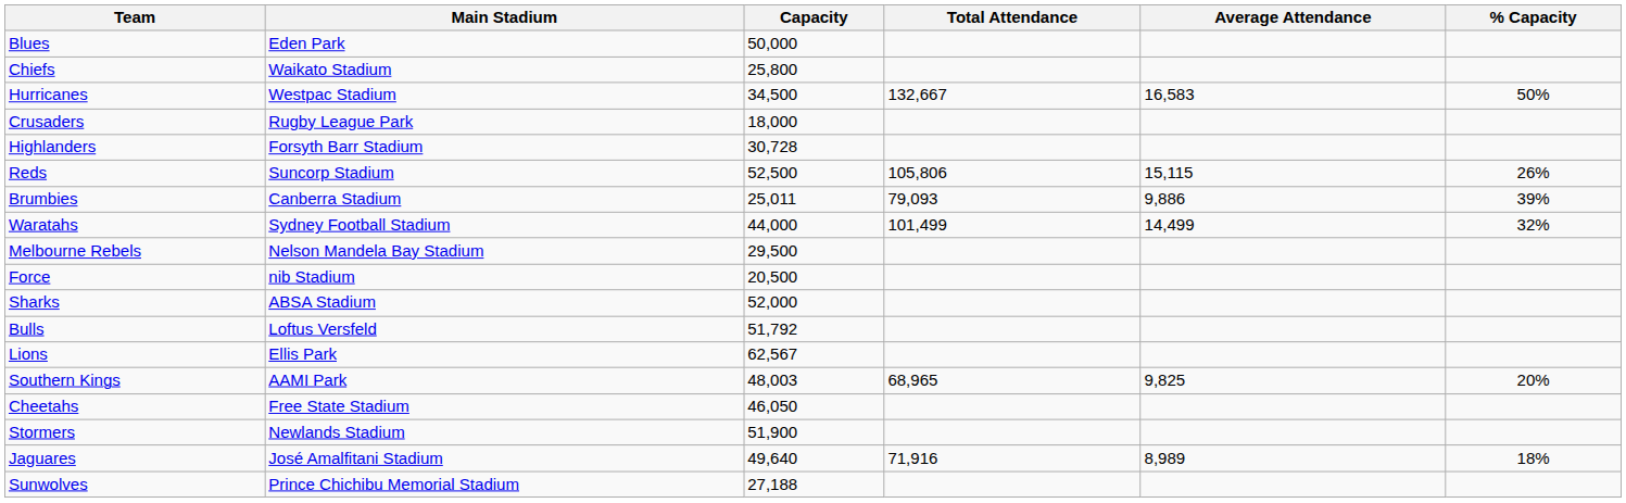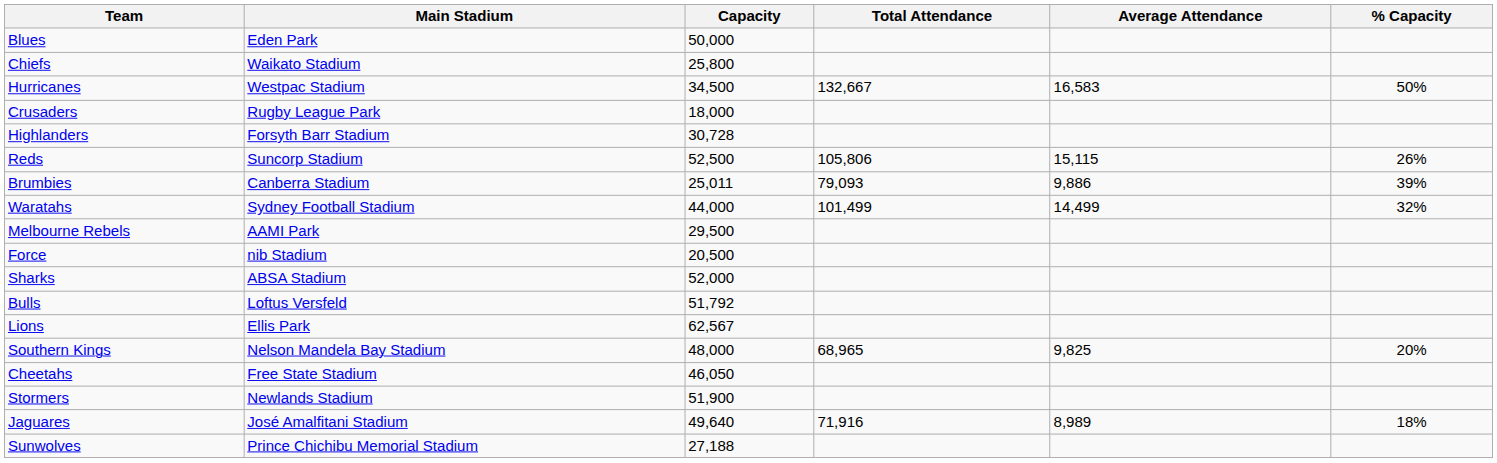Melbourne Rebels | Main Stadium: Nelson Mandela Bay Stadium -> AAMI Park
Southern Kings | Main Stadium: AAMI Park -> Nelson Mandela Bay Stadium
Southern Kings | Capacity: 48,003 -> 48,000
